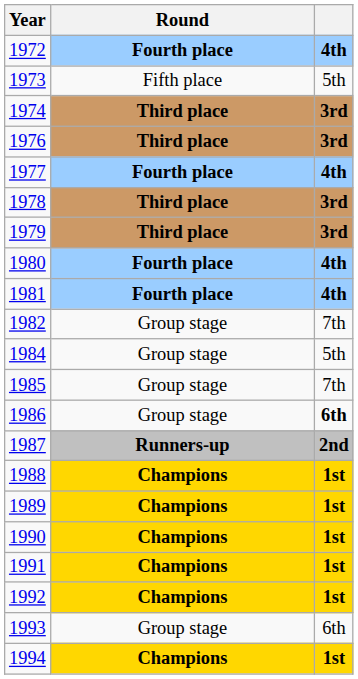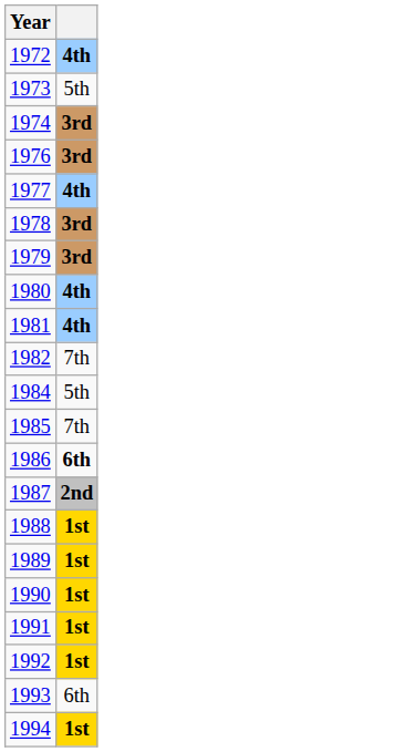- column: Round | Fourth place | Fifth place | Third place | Third place | Fourth place | Third place | Third place | Fourth place | Fourth place | Group stage | Group stage | Group stage | Group stage | Runners-up | Champions | Champions | Champions | Champions | Champions | Group stage | Champions
